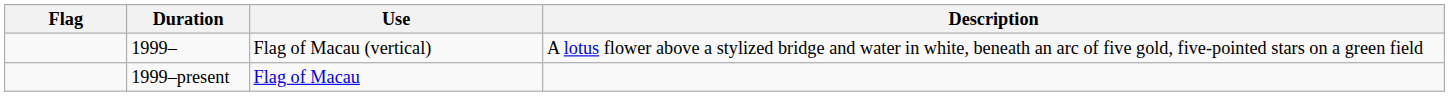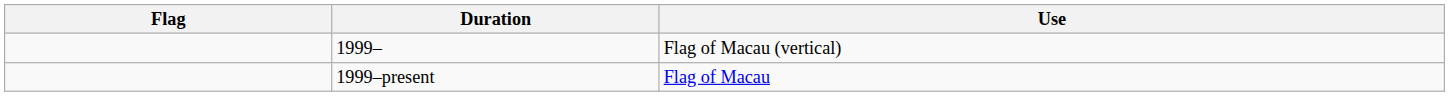- column: Description | A lotus flower above a stylized bridge and water in white, beneath an arc of five gold, five-pointed stars on a green field
